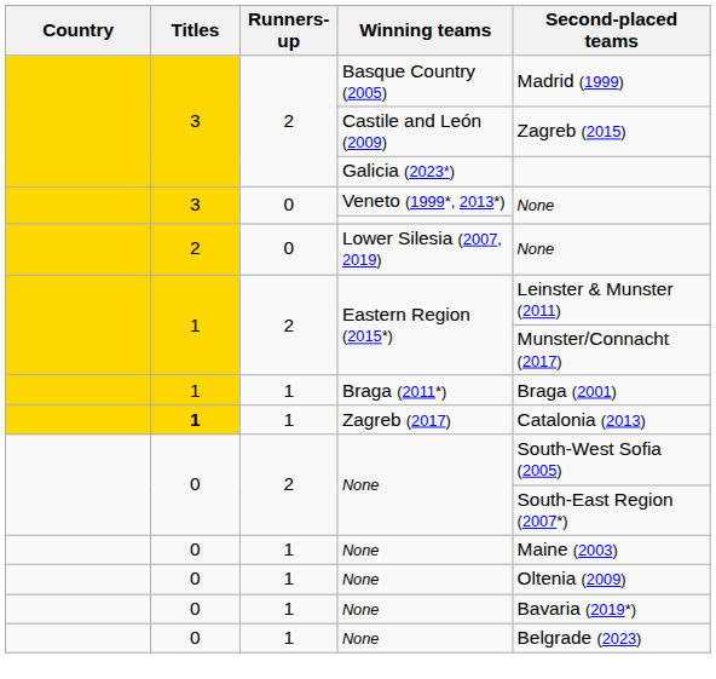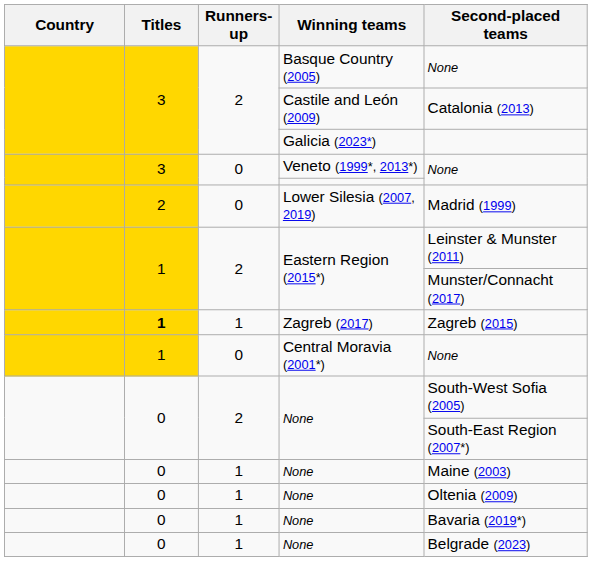Basque Country (2005) | Second-placed teams: Madrid (1999) -> None
Castile and León (2009) | Second-placed teams: Zagreb (2015) -> Catalonia (2013)
Lower Silesia (2007, 2019) | Second-placed teams: None -> Madrid (1999)
- row: 1 | 1 | Braga (2011*) | Braga (2001)
Zagreb (2017) | Second-placed teams: Catalonia (2013) -> Zagreb (2015)
+ row: 1 | 0 | Central Moravia (2001*) | None
